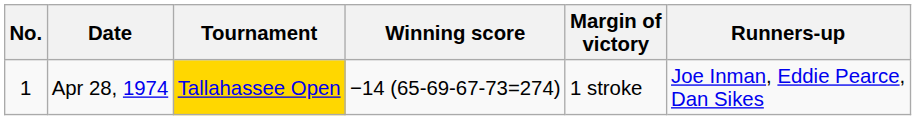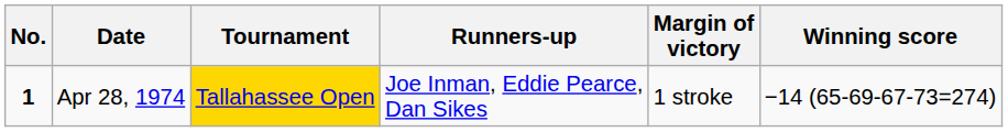columns swapped: Winning score <-> Runners-up
Apr 28, 1974 | No.: normal -> bold
